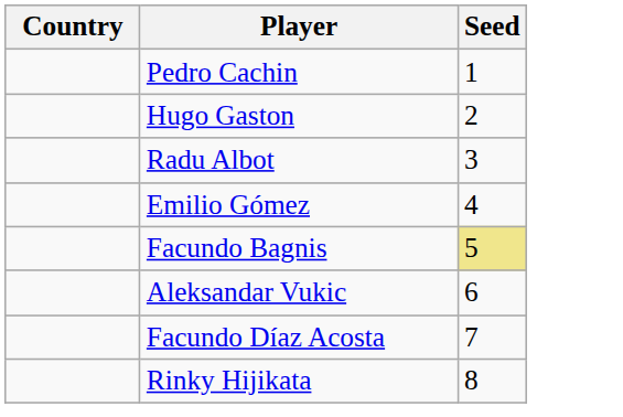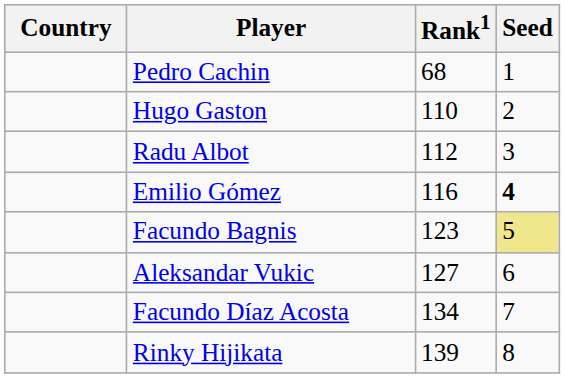+ column: Rank1 | 68 | 110 | 112 | 116 | 123 | 127 | 134 | 139
Emilio Gómez | Seed: normal -> bold
